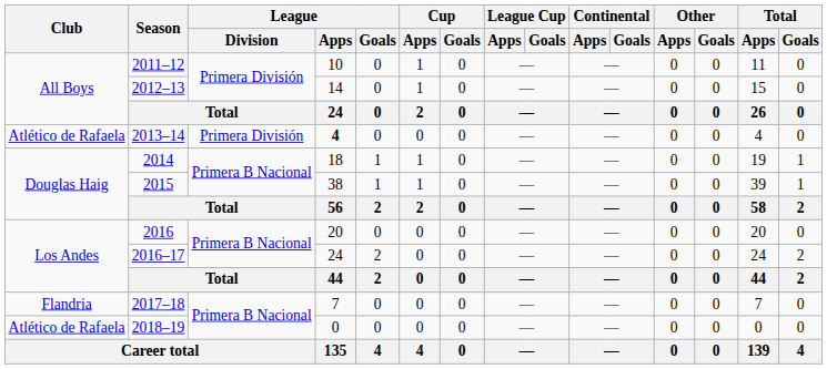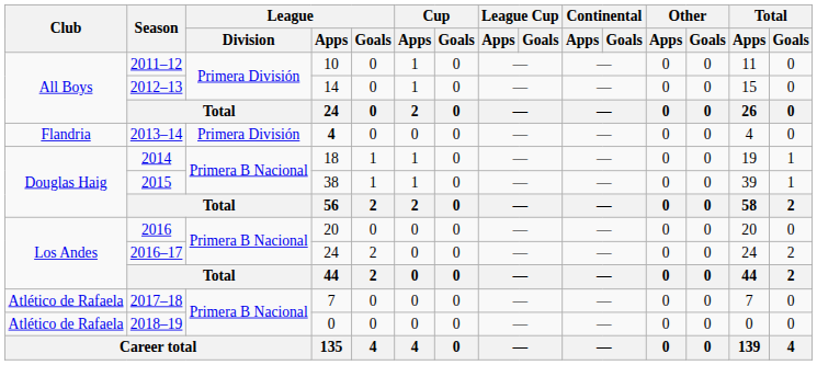2013–14 | Club: Atlético de Rafaela -> Flandria
2017–18 | Club: Flandria -> Atlético de Rafaela
